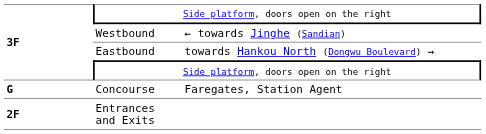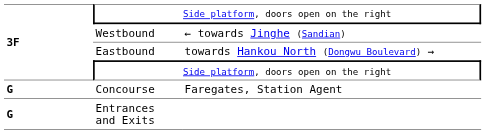Entrances and Exits | column 1: 2F -> G
